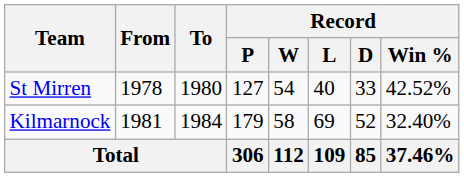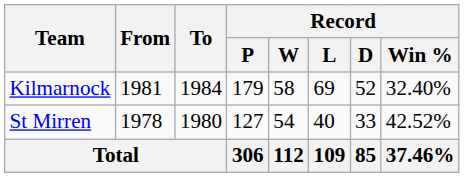rows swapped: St Mirren <-> Kilmarnock
